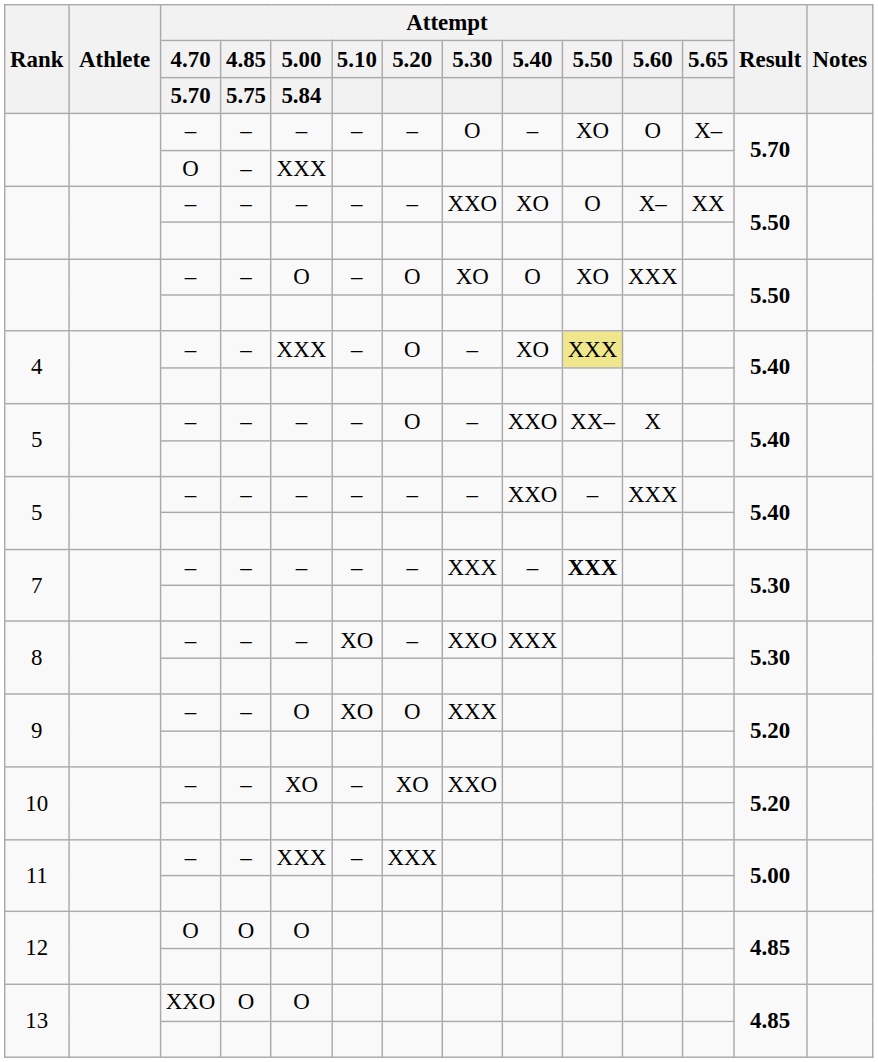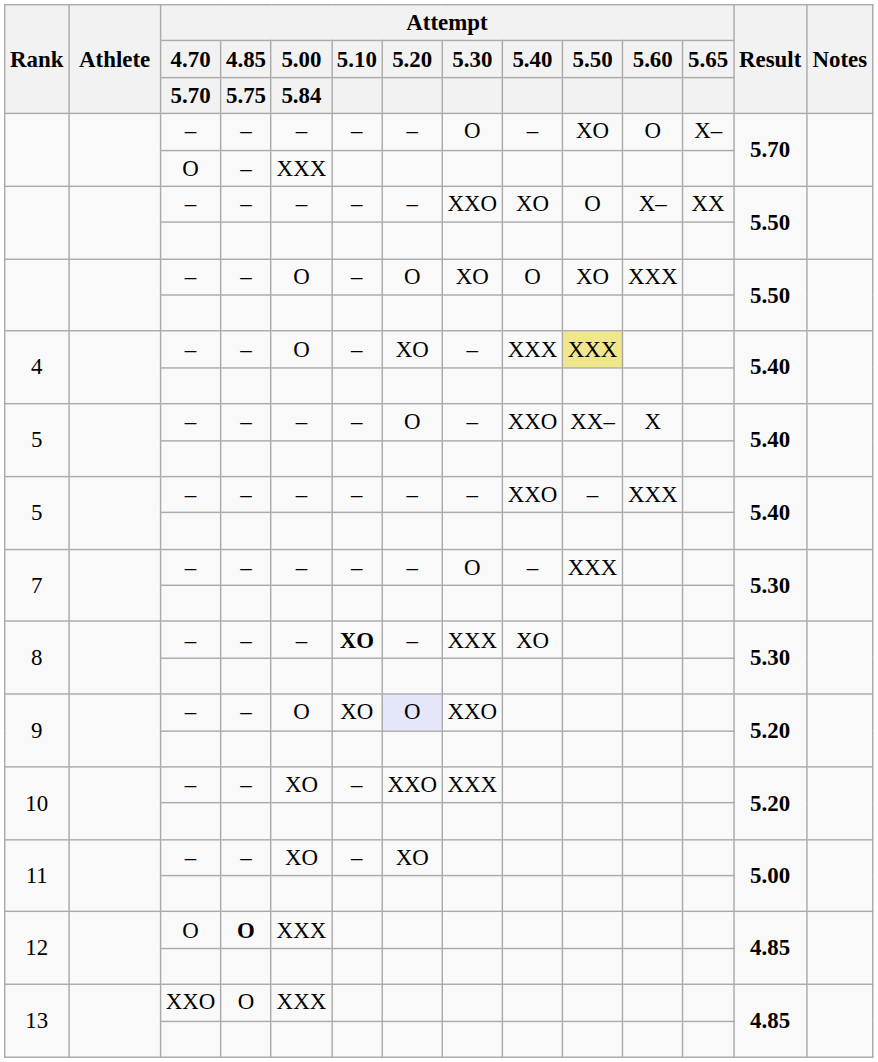4 / – | Attempt / 5.00 / 5.84: XXX -> O
4 / – | Attempt / 5.20: O -> XO
4 / – | Attempt / 5.40: XO -> XXX
7 / – | Attempt / 5.30: XXX -> O
7 / – | Attempt / 5.50: bold -> normal
8 / – | Attempt / 5.10: normal -> bold
8 / – | Attempt / 5.30: XXO -> XXX
8 / – | Attempt / 5.40: XXX -> XO
9 / – | Attempt / 5.20: no background -> lavender background
9 / – | Attempt / 5.30: XXX -> XXO
10 / – | Attempt / 5.20: XO -> XXO
10 / – | Attempt / 5.30: XXO -> XXX
11 / – | Attempt / 5.00 / 5.84: XXX -> XO
11 / – | Attempt / 5.20: XXX -> XO
12 / O | Attempt / 4.85 / 5.75: normal -> bold
12 / O | Attempt / 5.00 / 5.84: O -> XXX
13 / XXO | Attempt / 5.00 / 5.84: O -> XXX
